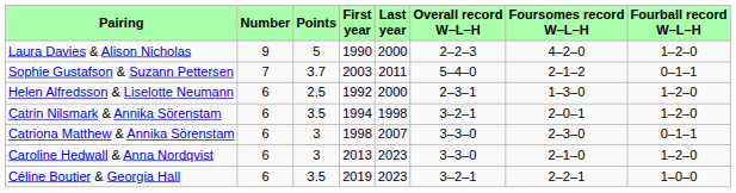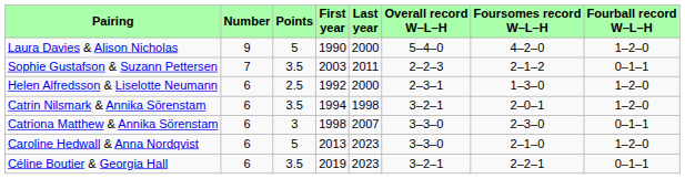Laura Davies & Alison Nicholas | Overall record W–L–H: 2–2–3 -> 5–4–0
Sophie Gustafson & Suzann Pettersen | Points: 3.7 -> 3.5
Sophie Gustafson & Suzann Pettersen | Overall record W–L–H: 5–4–0 -> 2–2–3
Caroline Hedwall & Anna Nordqvist | Points: 3 -> 5
Céline Boutier & Georgia Hall | Fourball record W–L–H: 1–0–0 -> 0–1–1
